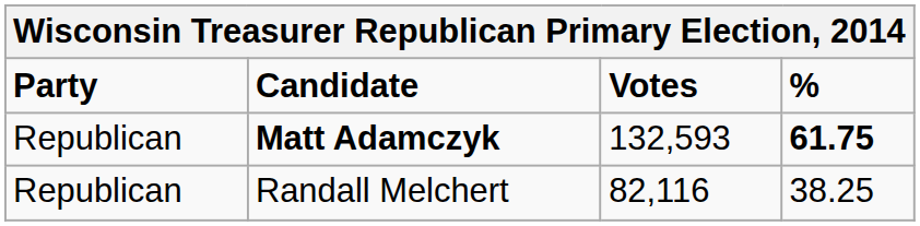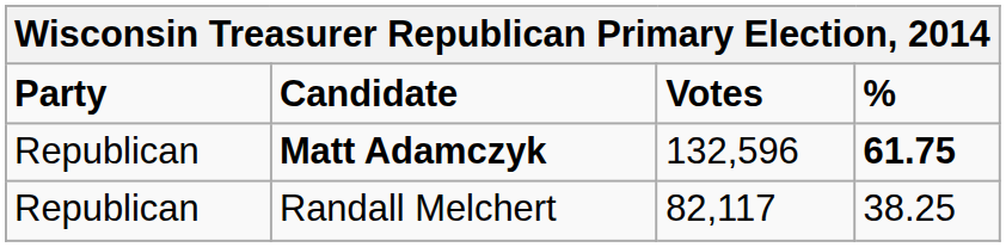Matt Adamczyk | Votes: 132,593 -> 132,596
Randall Melchert | Votes: 82,116 -> 82,117
